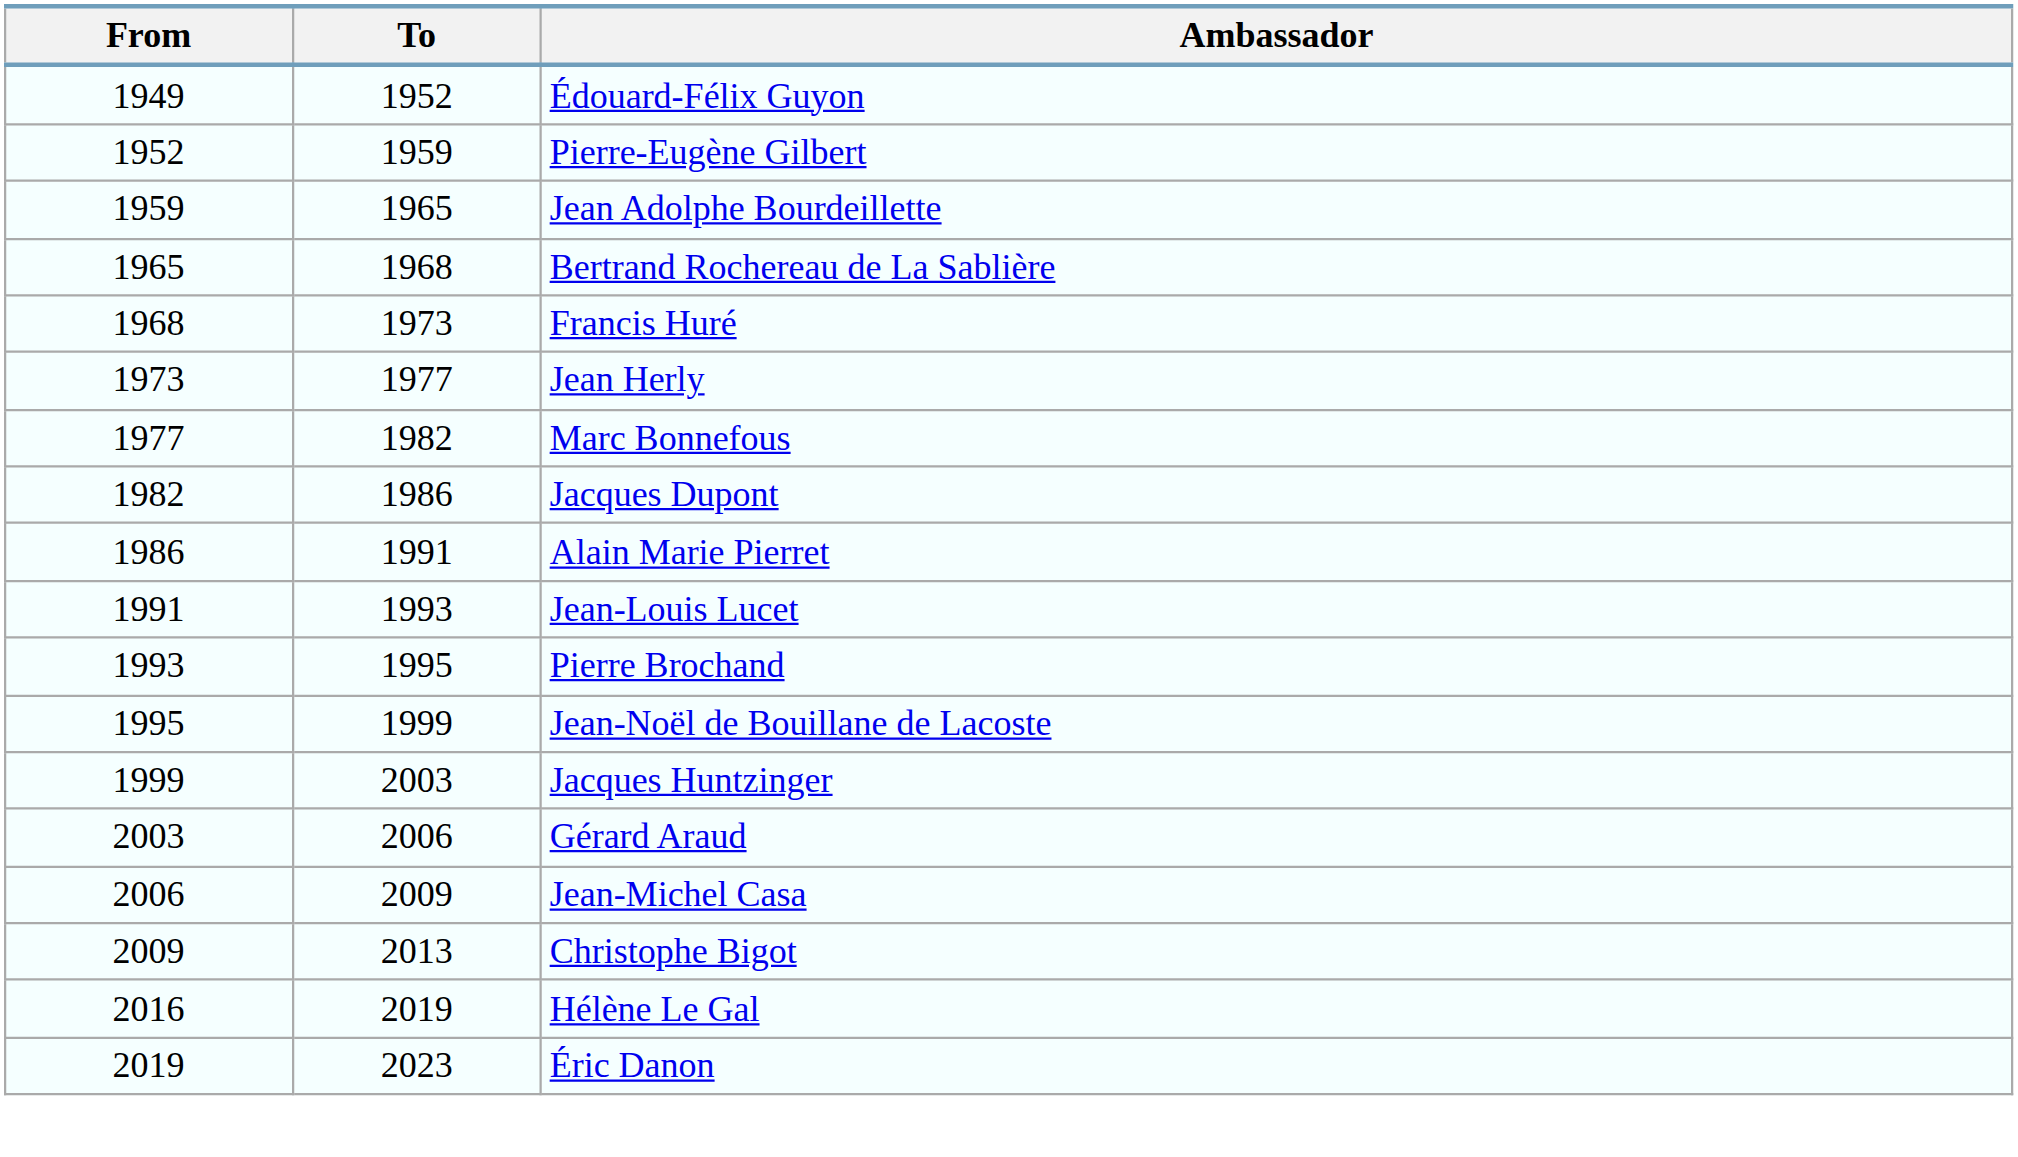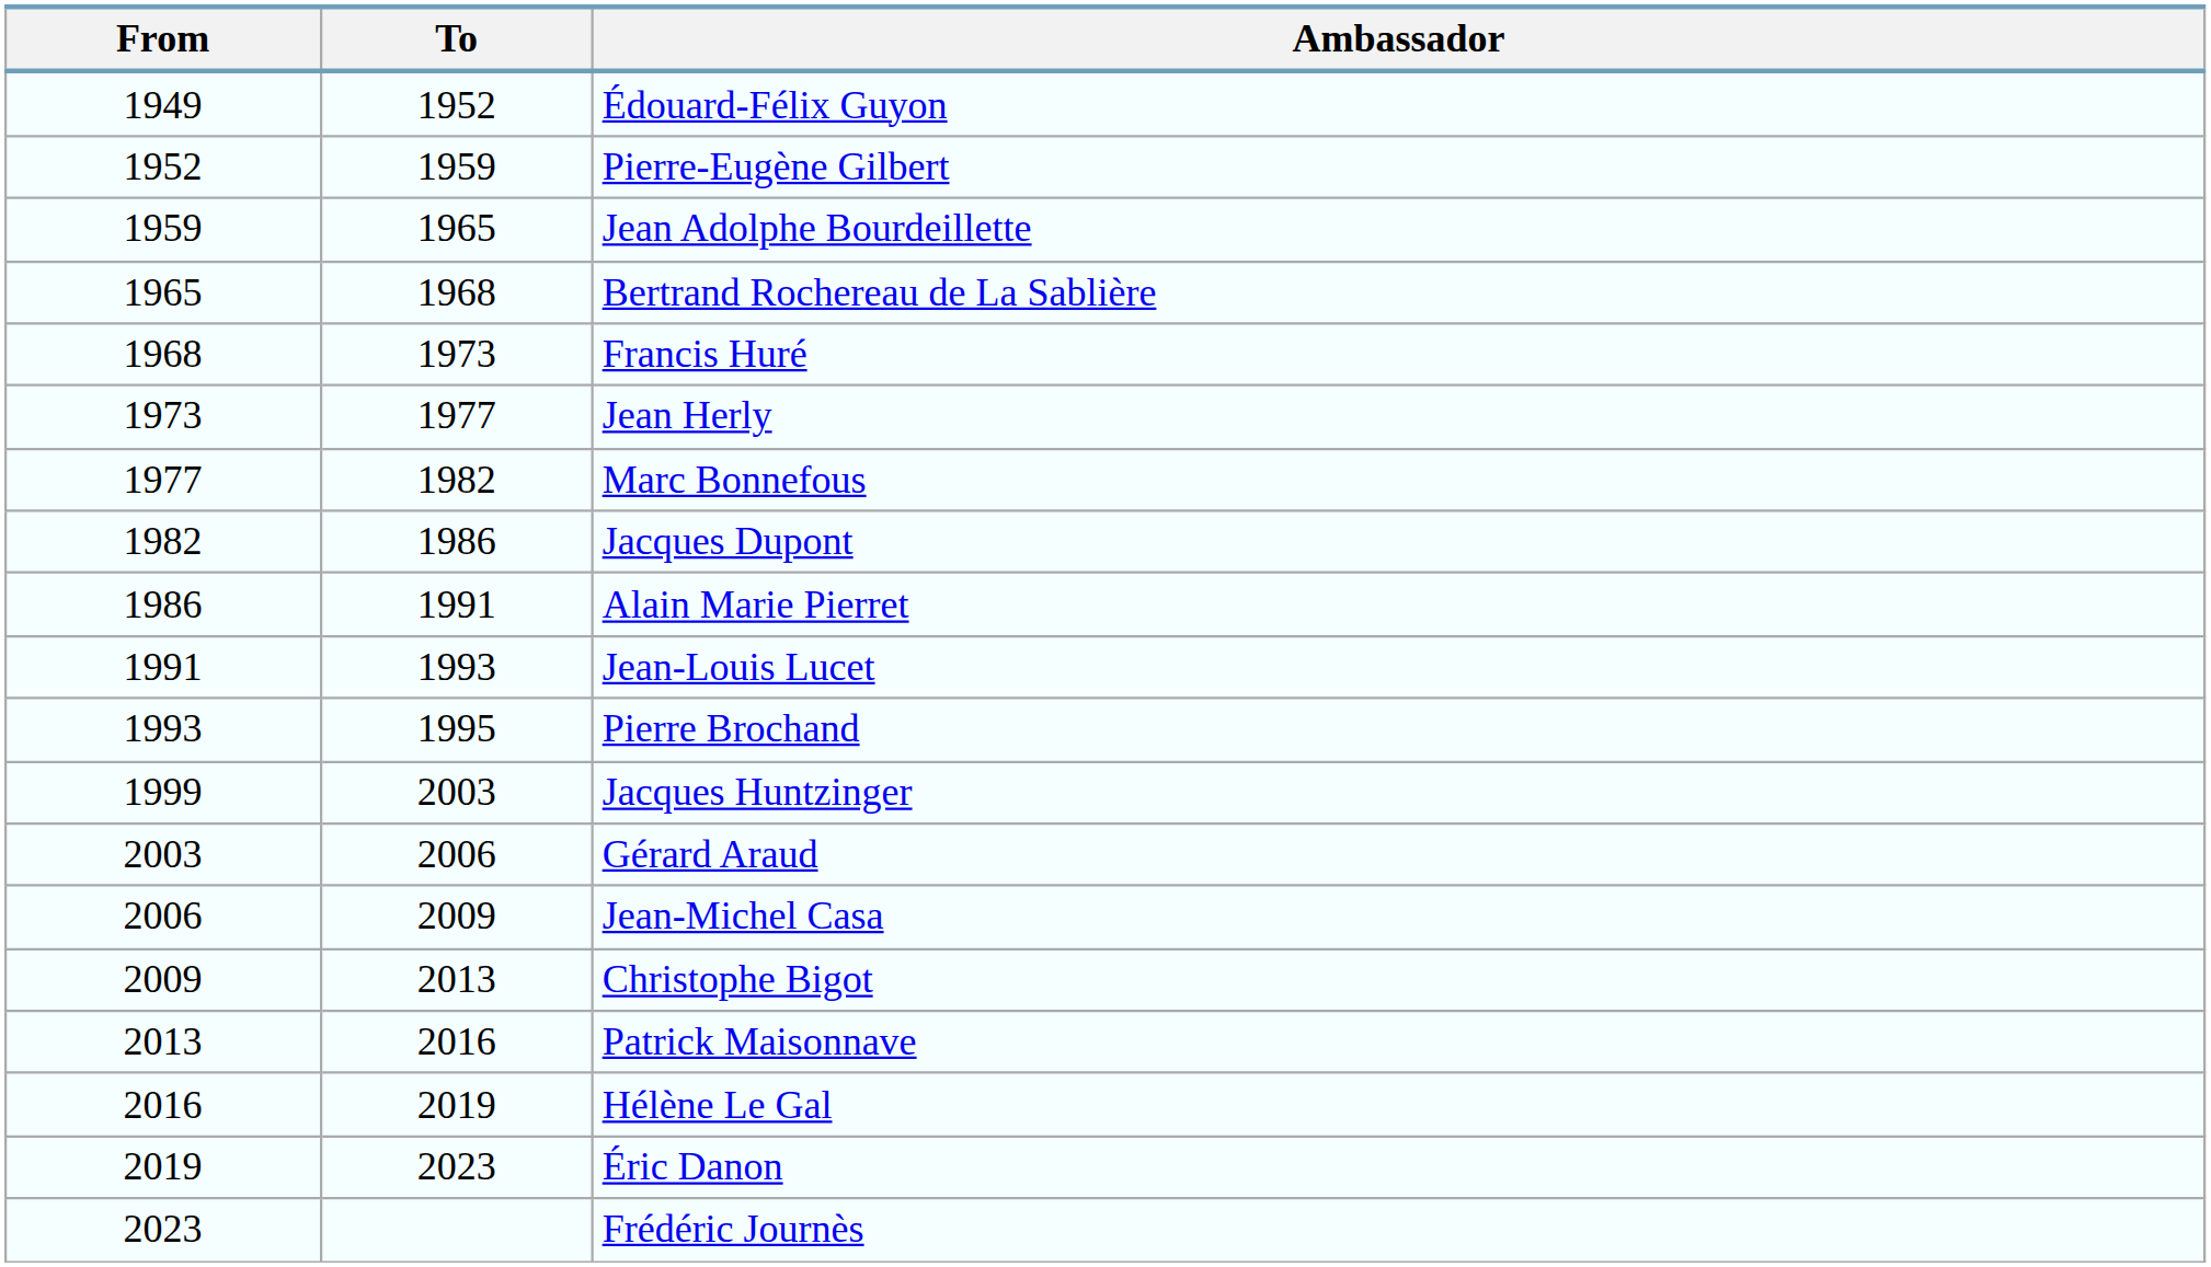- row: 1995 | 1999 | Jean-Noël de Bouillane de Lacoste
+ row: 2013 | 2016 | Patrick Maisonnave
+ row: 2023 | Frédéric Journès
